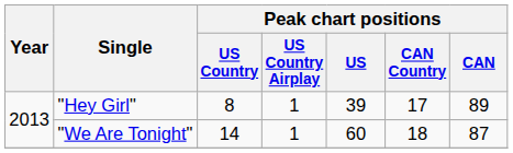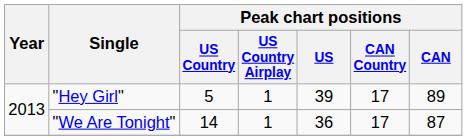"Hey Girl" | Peak chart positions / US Country: 8 -> 5
"We Are Tonight" | Peak chart positions / US: 60 -> 36
"We Are Tonight" | Peak chart positions / CAN Country: 18 -> 17
